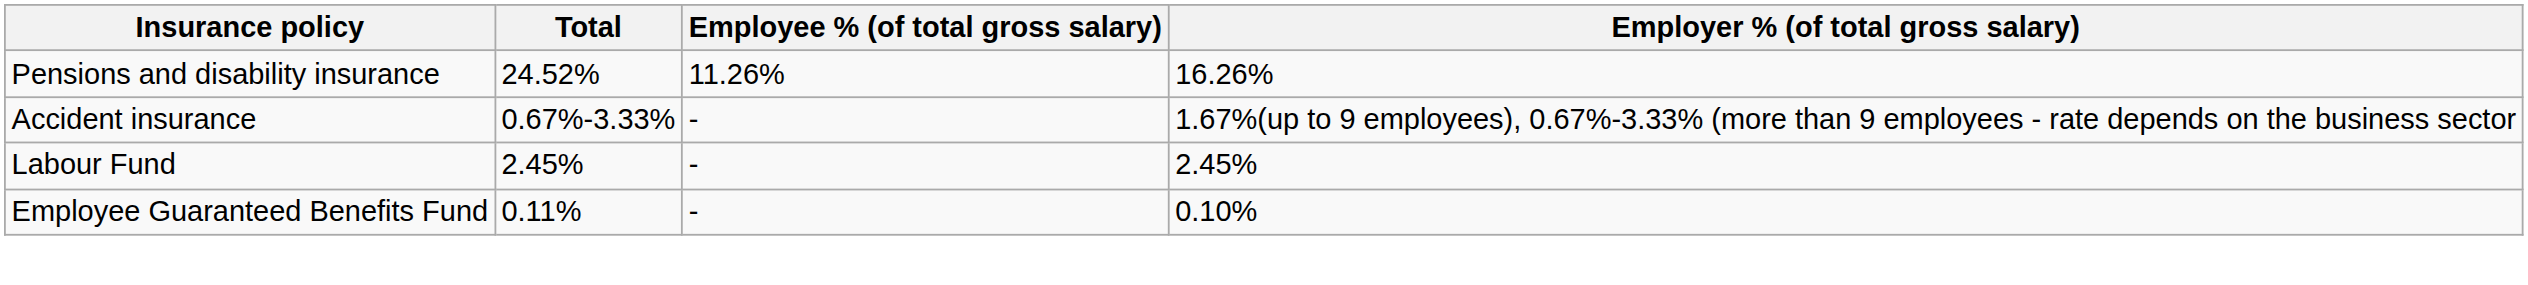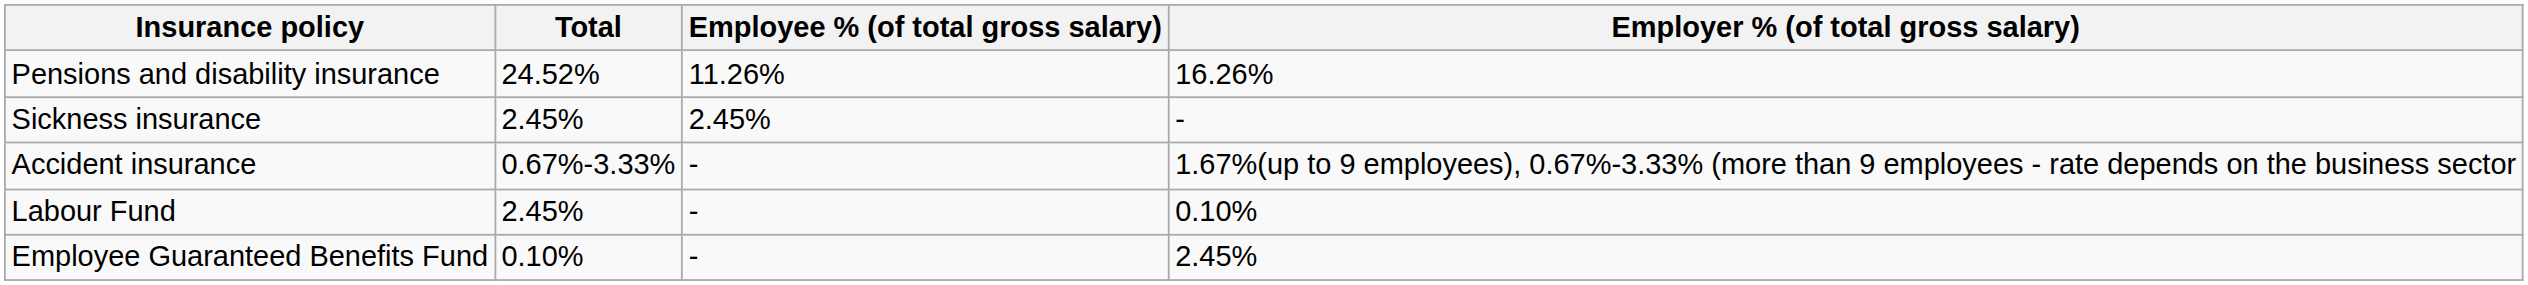+ row: Sickness insurance | 2.45% | 2.45% | -
Labour Fund | Employer % (of total gross salary): 2.45% -> 0.10%
Employee Guaranteed Benefits Fund | Total: 0.11% -> 0.10%
Employee Guaranteed Benefits Fund | Employer % (of total gross salary): 0.10% -> 2.45%
